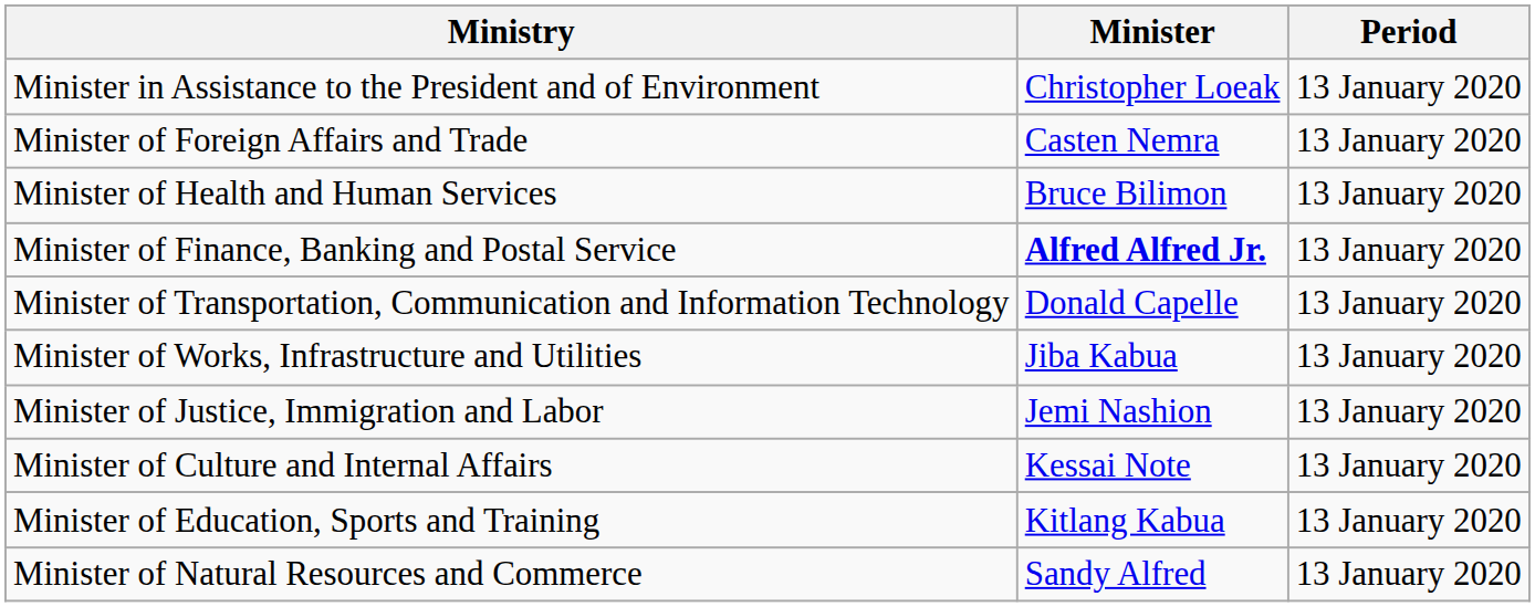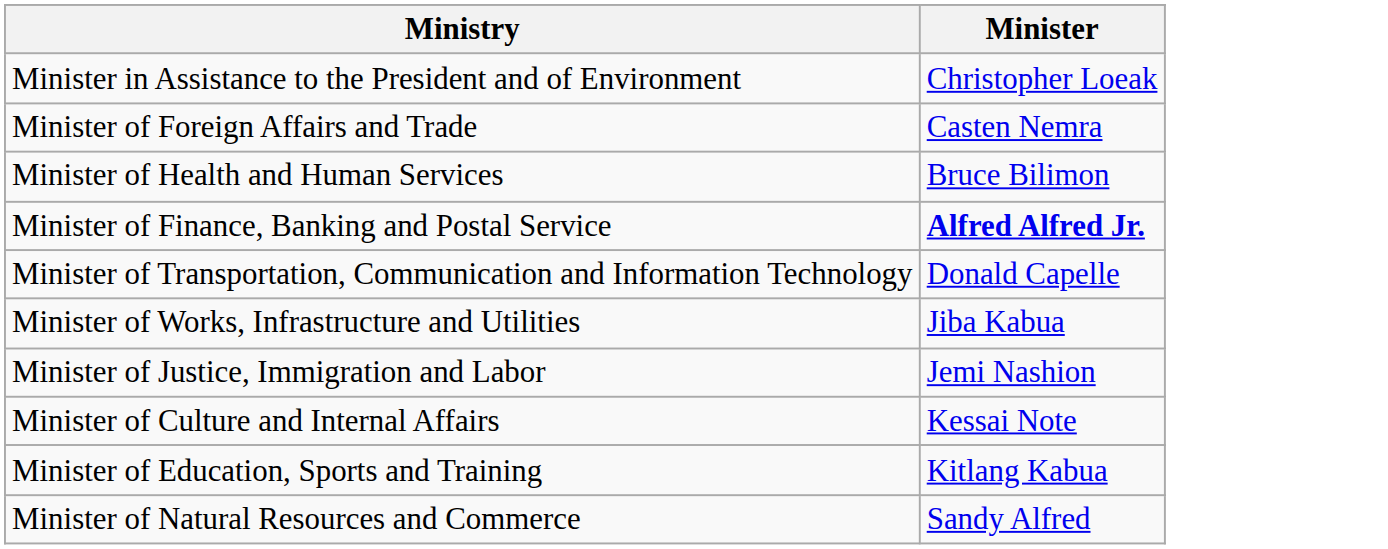- column: Period | 13 January 2020 | 13 January 2020 | 13 January 2020 | 13 January 2020 | 13 January 2020 | 13 January 2020 | 13 January 2020 | 13 January 2020 | 13 January 2020 | 13 January 2020
